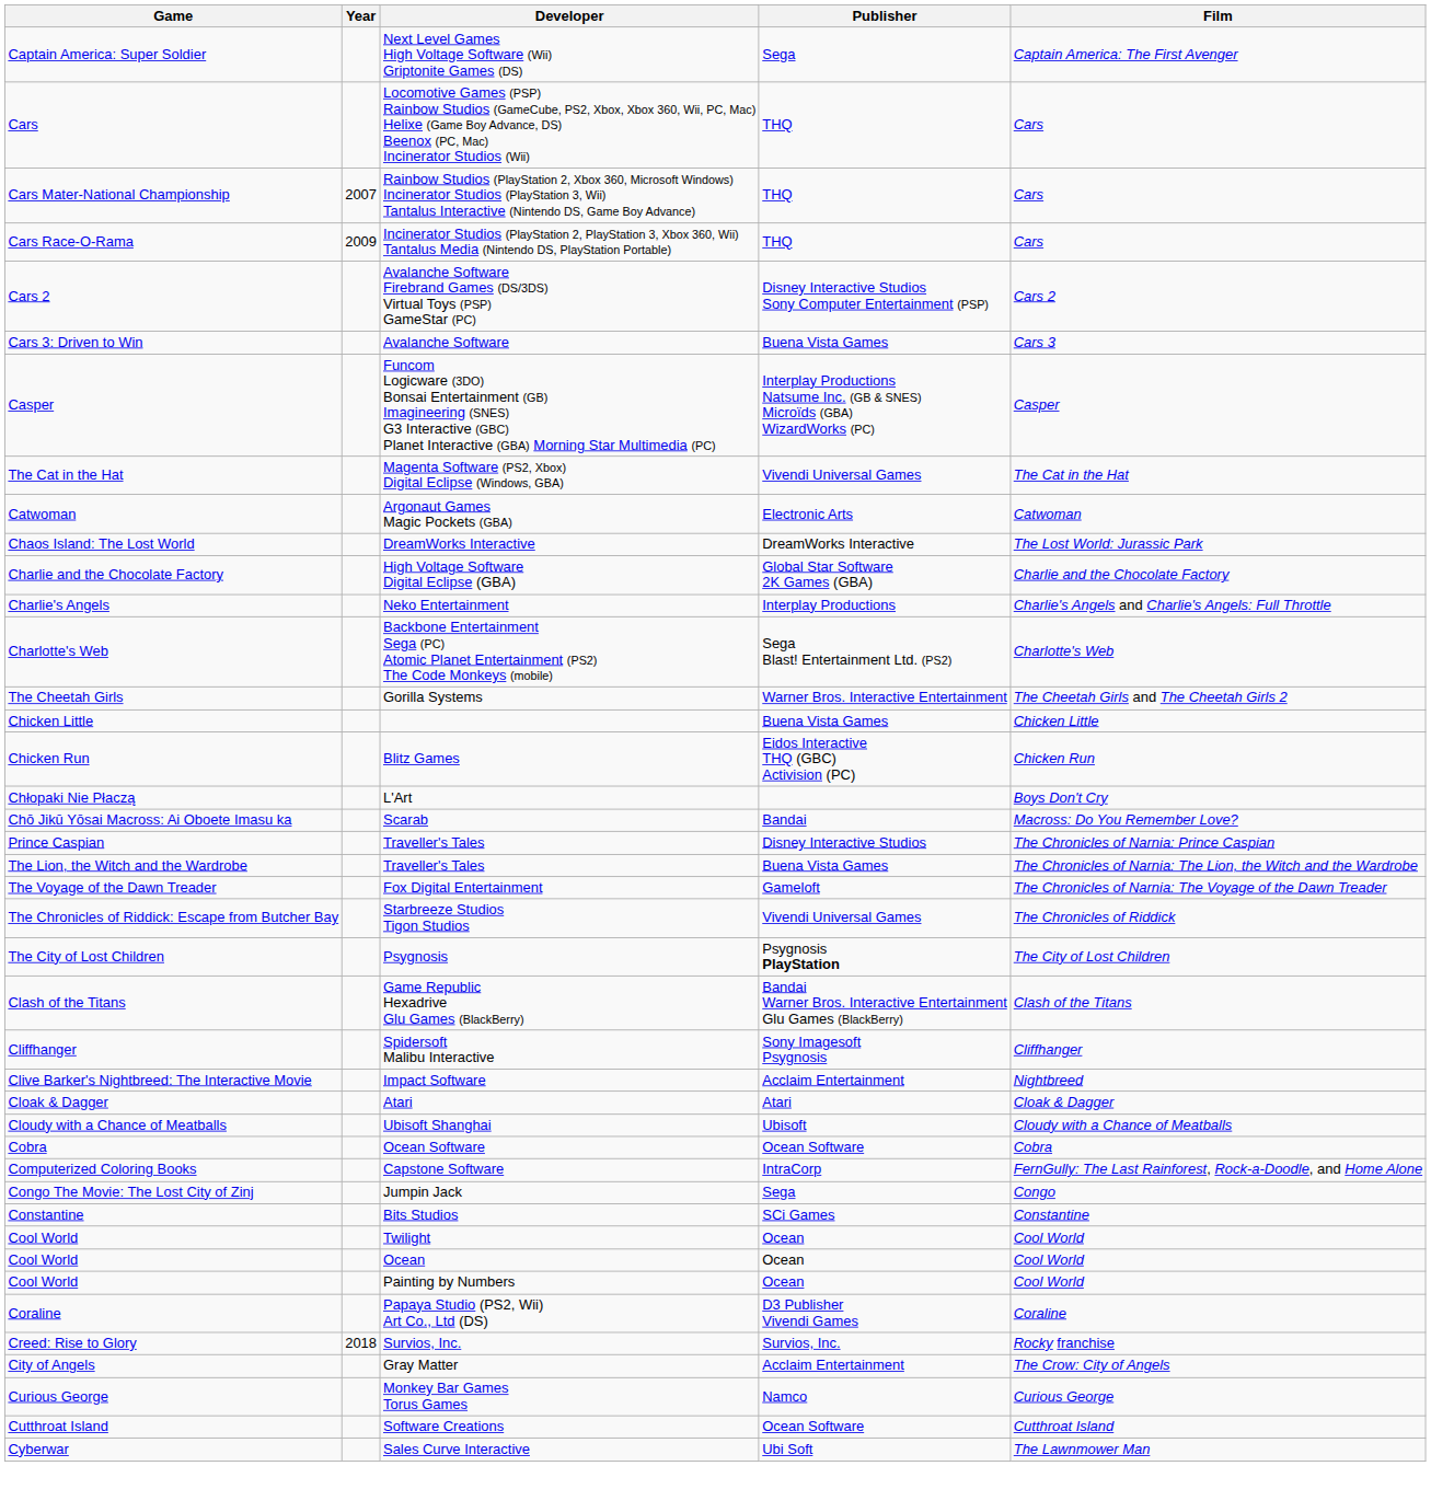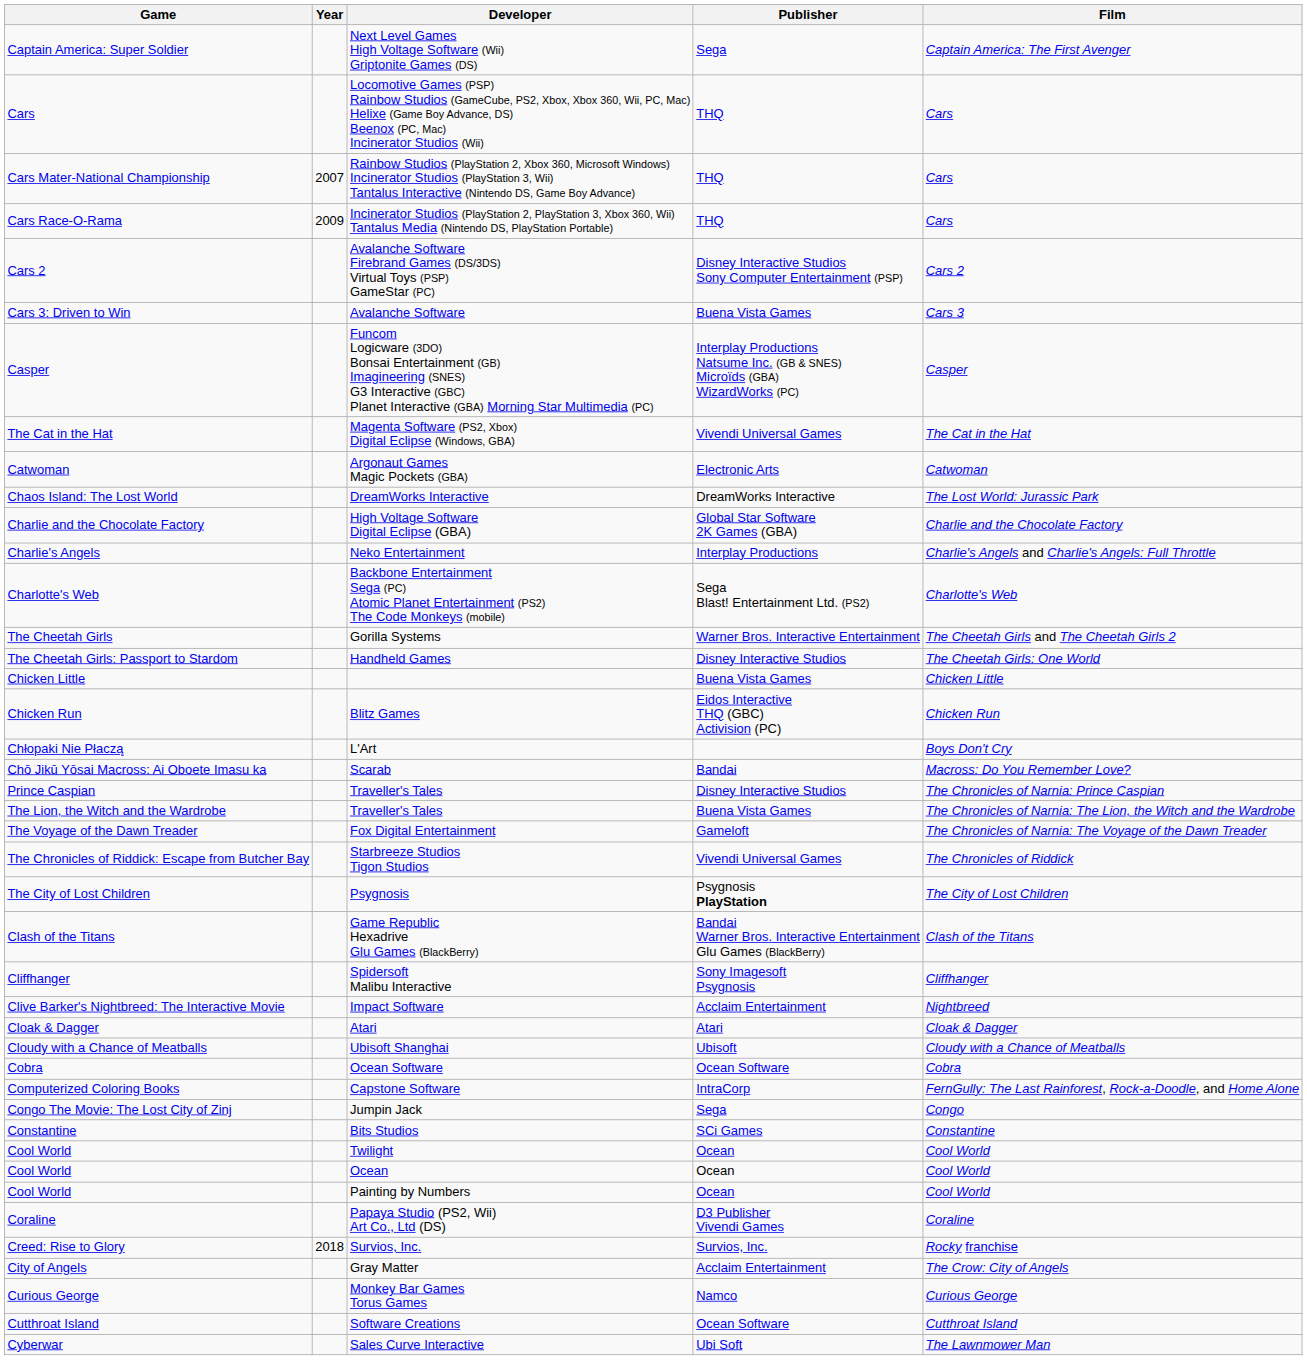+ row: The Cheetah Girls: Passport to Stardom | Handheld Games | Disney Interactive Studios | The Cheetah Girls: One World
